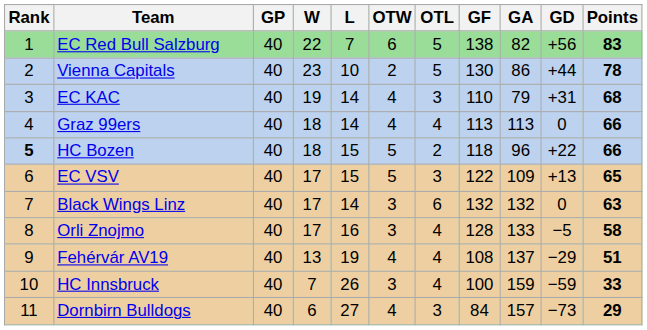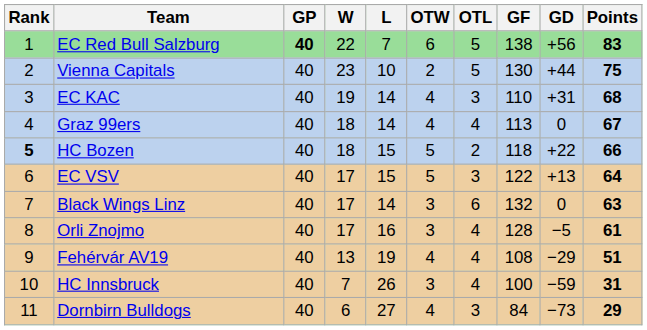- column: GA | 82 | 86 | 79 | 113 | 96 | 109 | 132 | 133 | 137 | 159 | 157
EC Red Bull Salzburg | GP: normal -> bold
Vienna Capitals | Points: 78 -> 75
Graz 99ers | Points: 66 -> 67
EC VSV | Points: 65 -> 64
Orli Znojmo | Points: 58 -> 61
HC Innsbruck | Points: 33 -> 31
